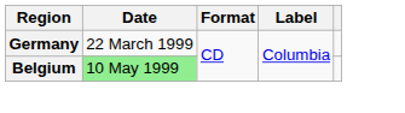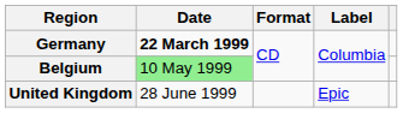Germany | Date: normal -> bold
+ row: United Kingdom | 28 June 1999 | Epic
